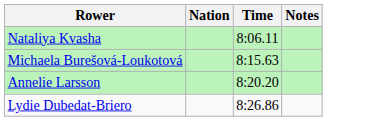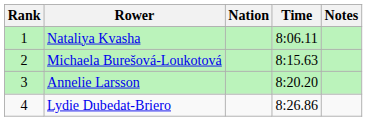+ column: Rank | 1 | 2 | 3 | 4
